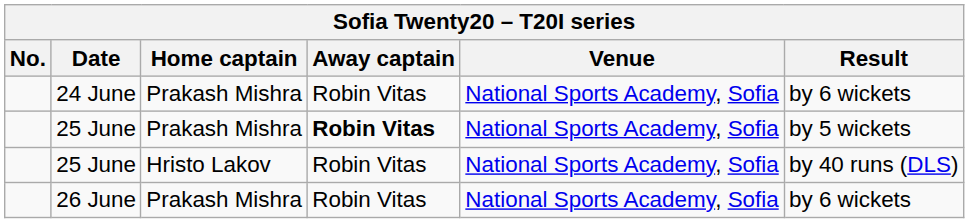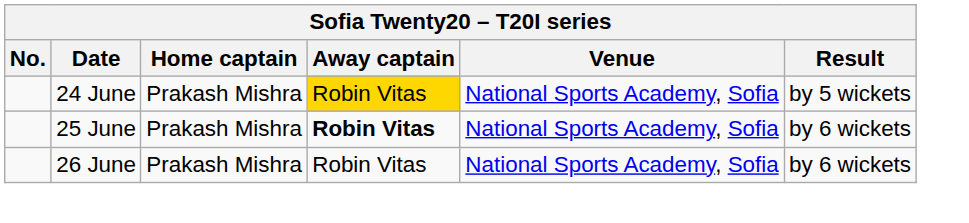24 June | Away captain: no background -> gold background
24 June | Result: by 6 wickets -> by 5 wickets
25 June / Prakash Mishra | Result: by 5 wickets -> by 6 wickets
- row: 25 June | Hristo Lakov | Robin Vitas | National Sports Academy, Sofia | by 40 runs (DLS)
